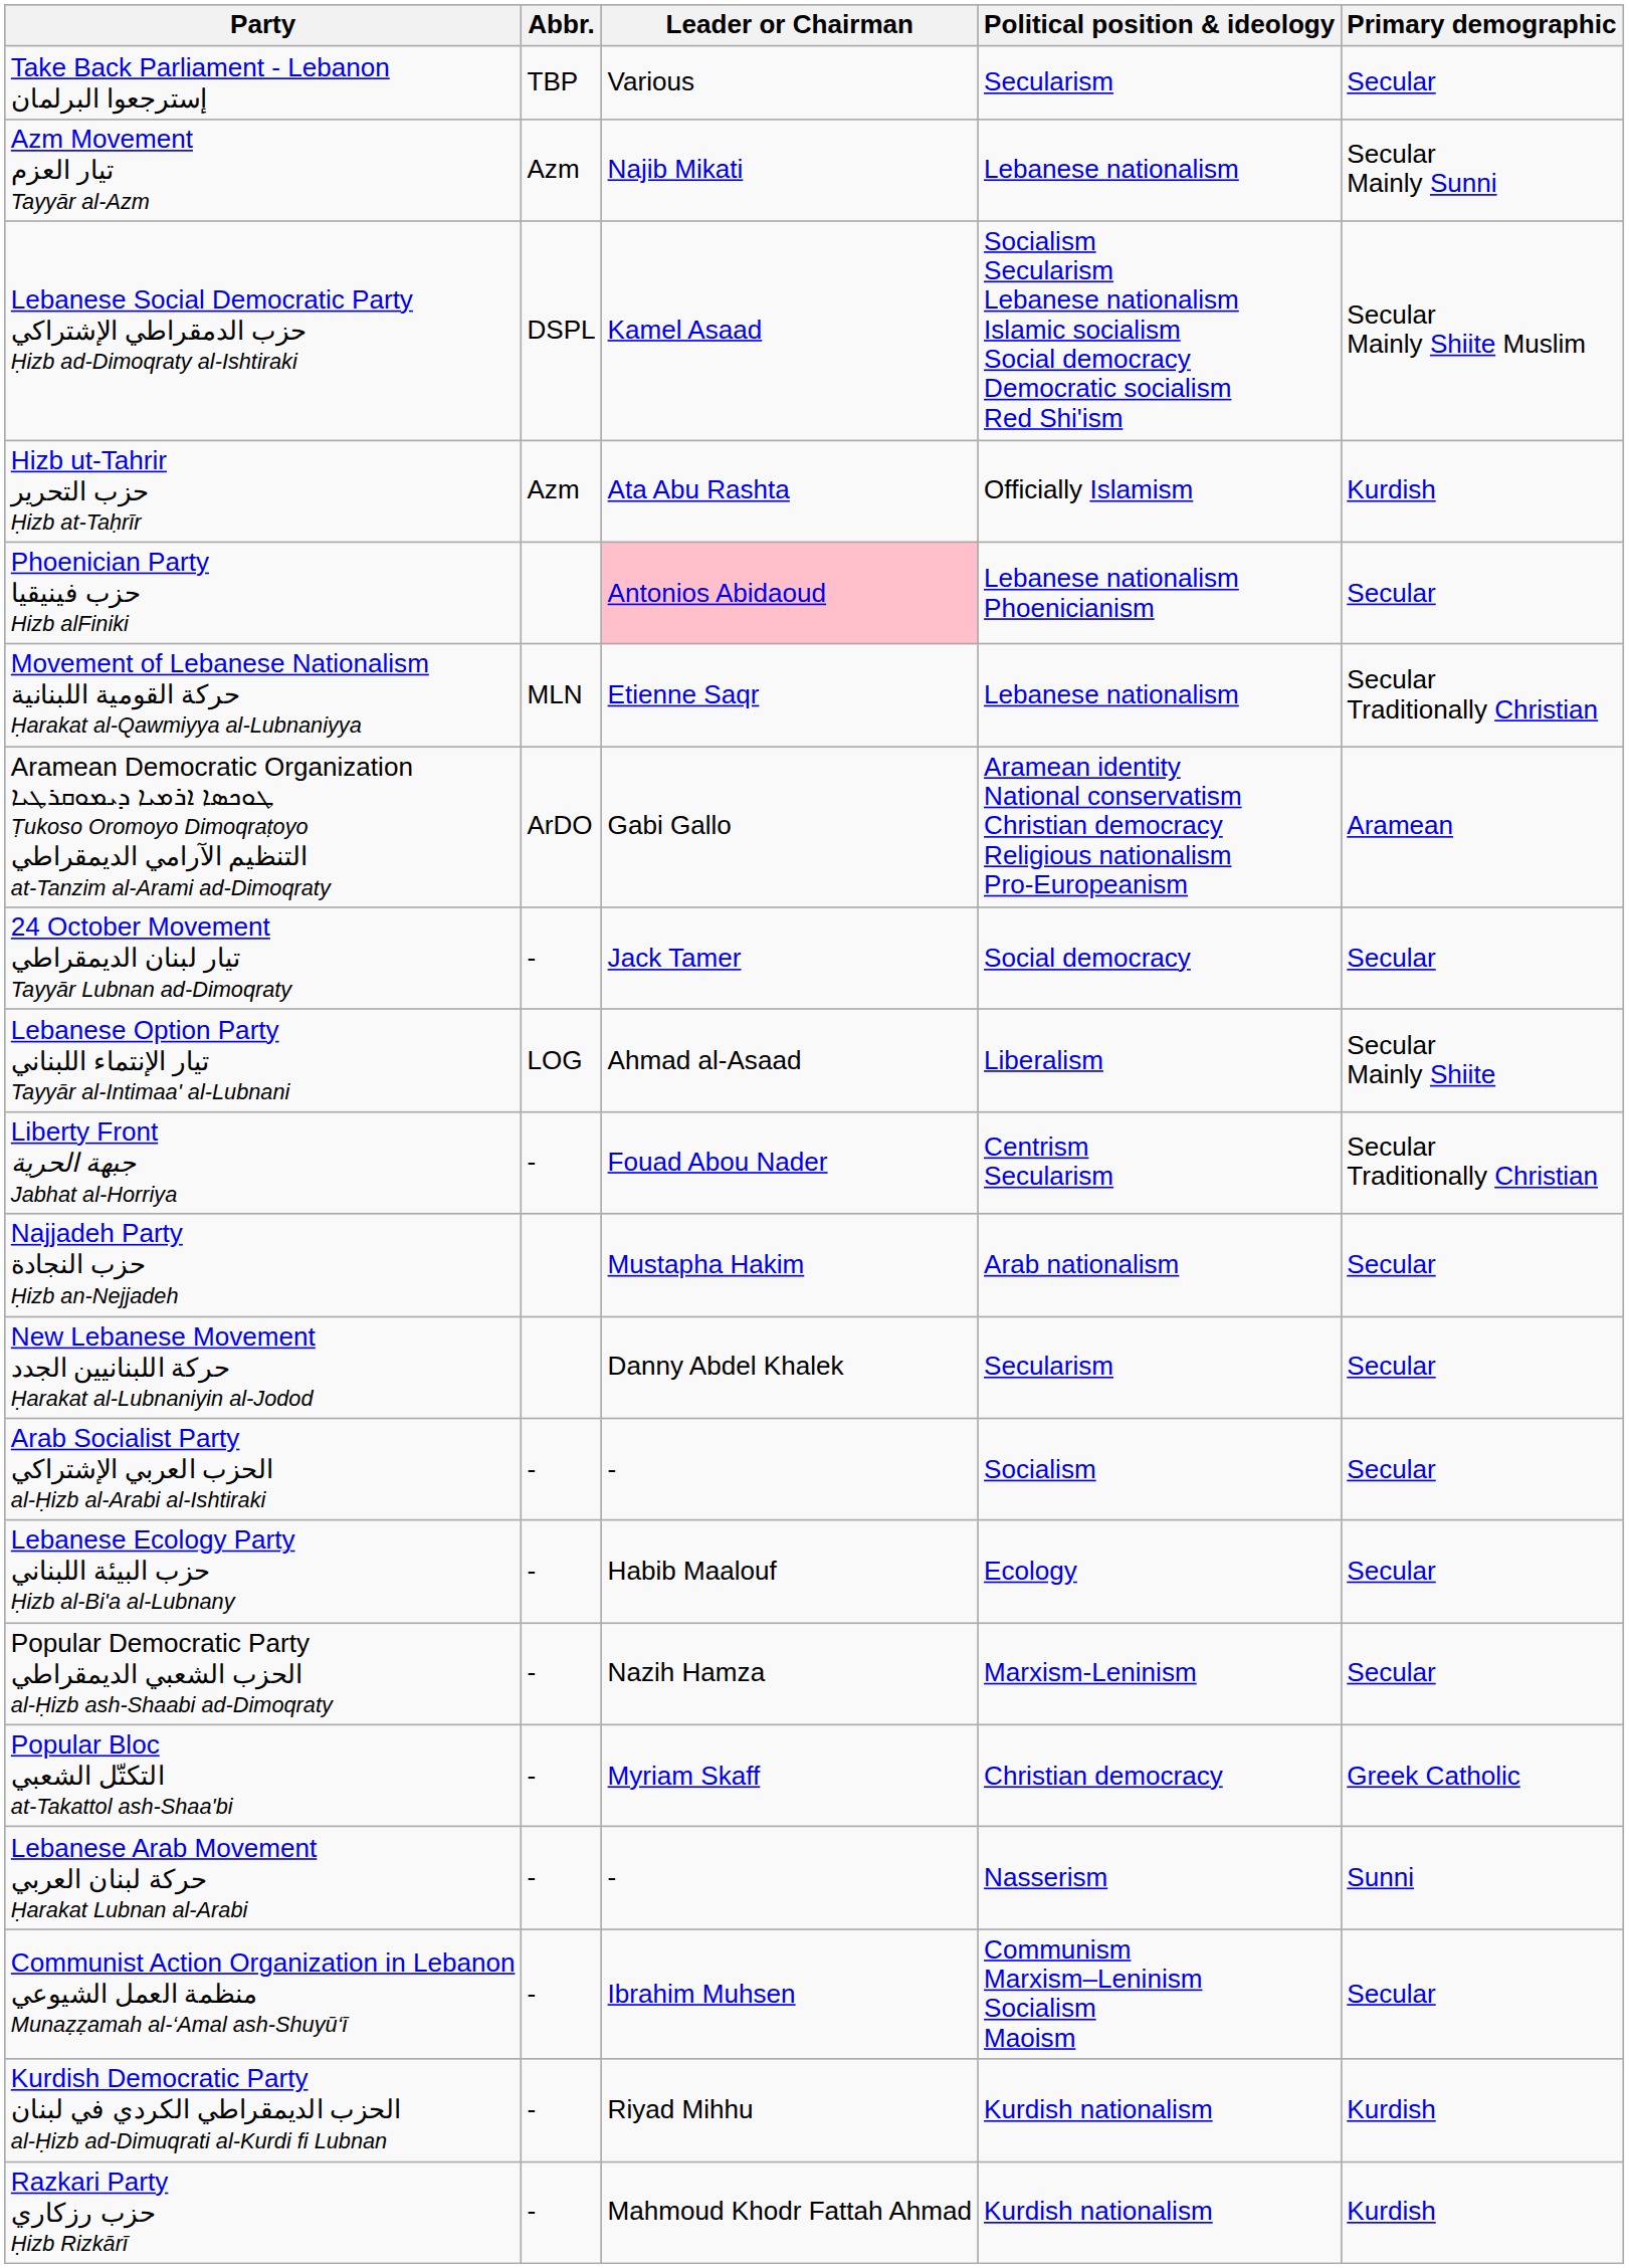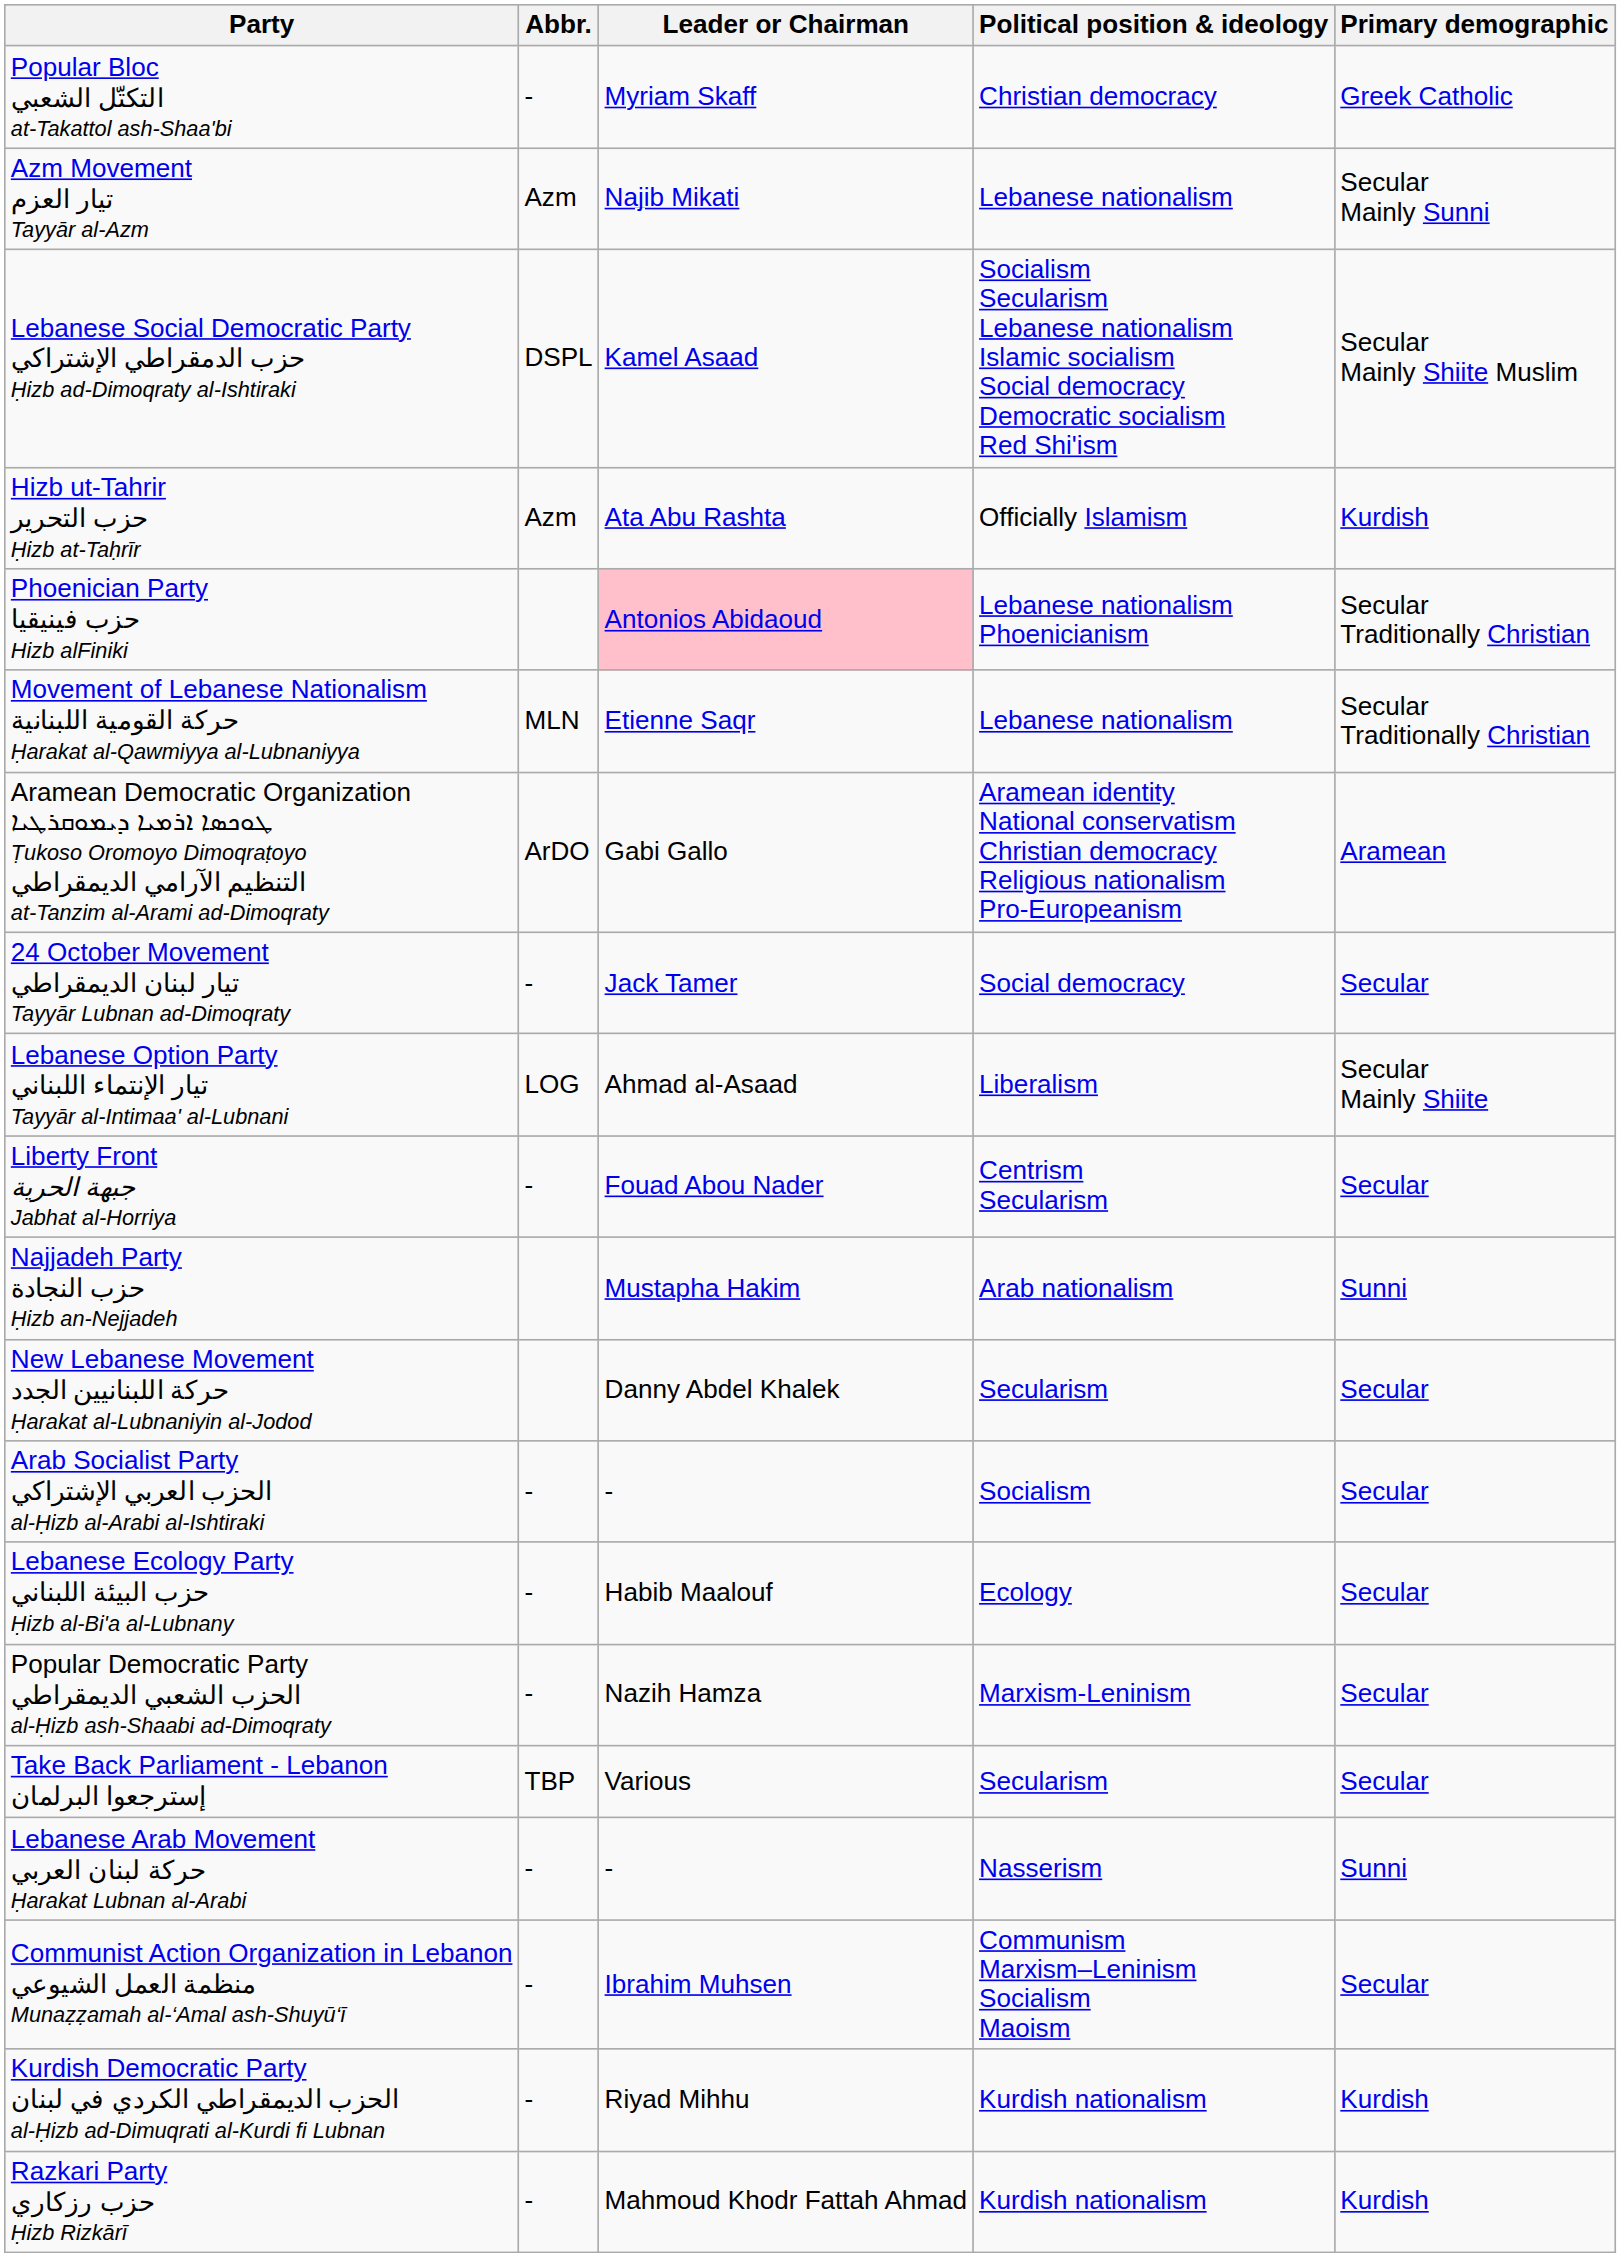rows swapped: Popular Bloc التكتّل الشعبي at-Takattol ash-Shaa'bi <-> Take Back Parliament - Lebanon إسترجعوا البرلمان
Phoenician Party حزب فينيقيا Hizb alFiniki | Primary demographic: Secular -> Secular Traditionally Christian
Liberty Front جبهة الحرية Jabhat al-Horriya | Primary demographic: Secular Traditionally Christian -> Secular
Najjadeh Party حزب النجادة Ḥizb an-Nejjadeh | Primary demographic: Secular -> Sunni
